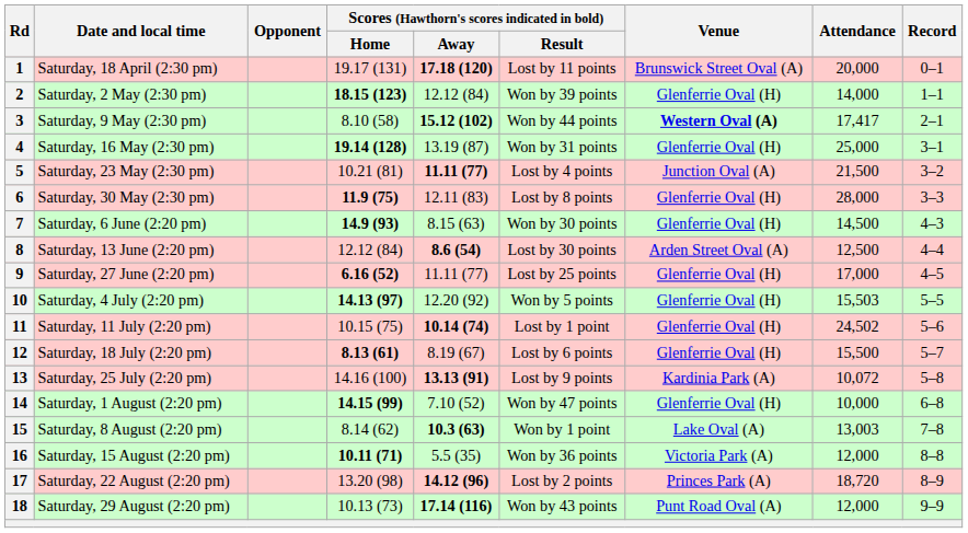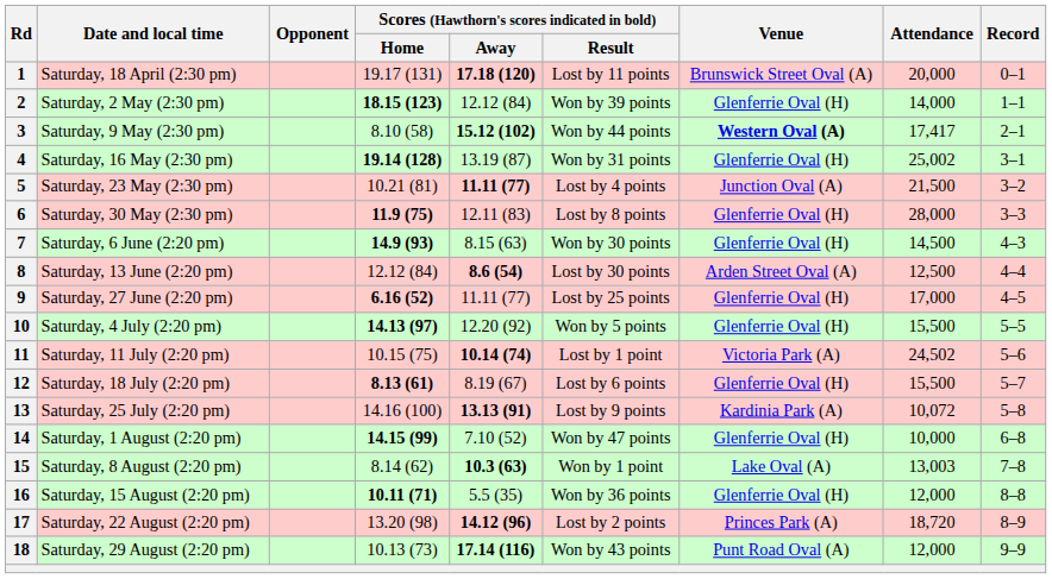4 | Attendance: 25,000 -> 25,002
10 | Attendance: 15,503 -> 15,500
11 | Venue: Glenferrie Oval (H) -> Victoria Park (A)
16 | Venue: Victoria Park (A) -> Glenferrie Oval (H)
